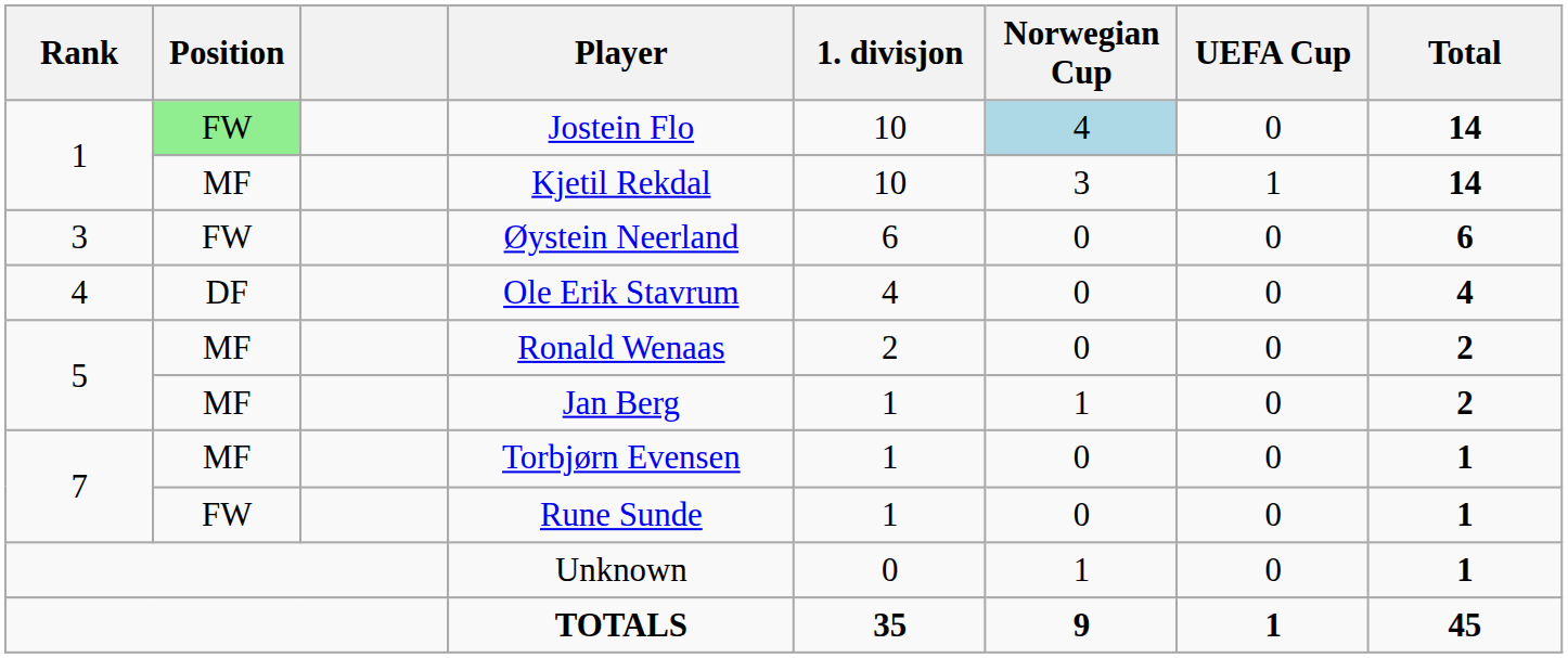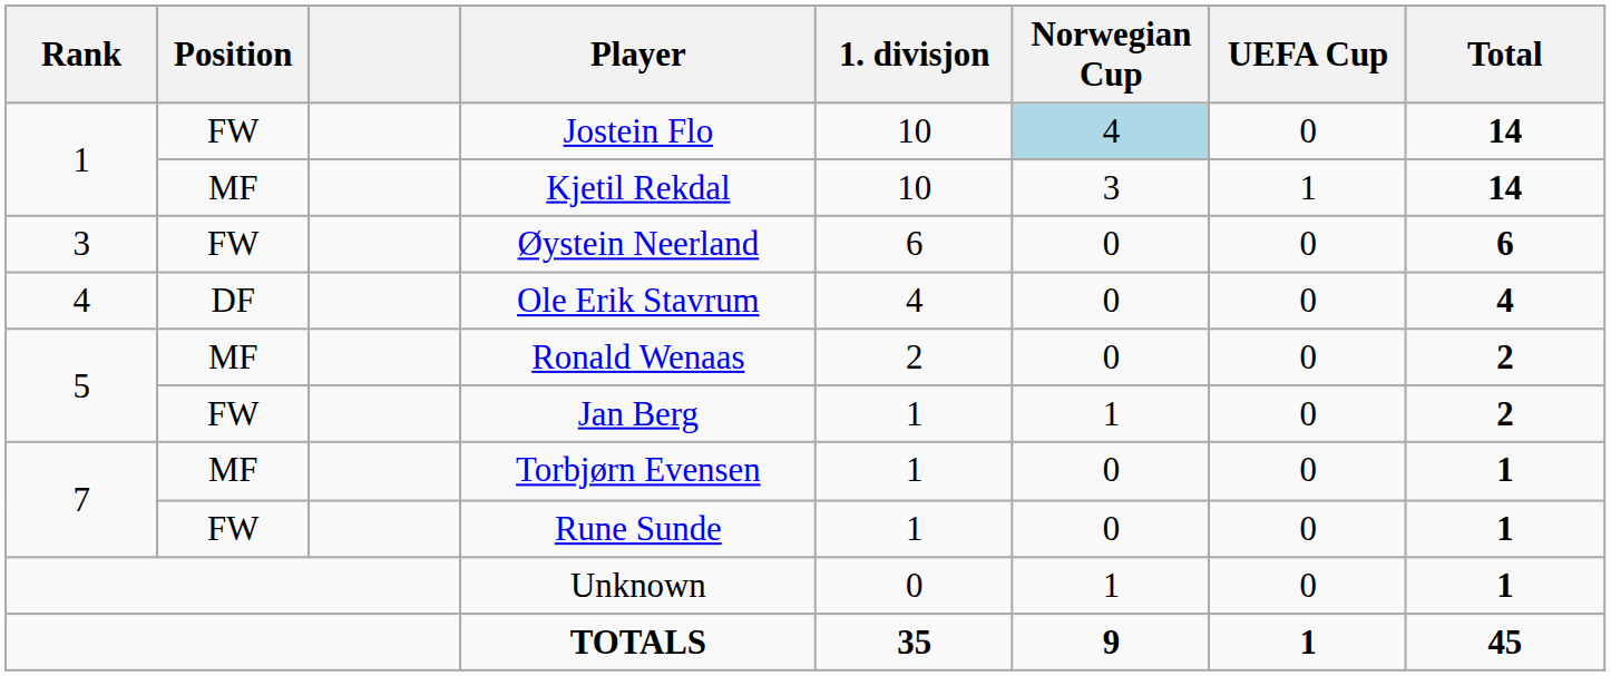Jostein Flo | Position: lightgreen background -> no background
Jan Berg | Position: MF -> FW
